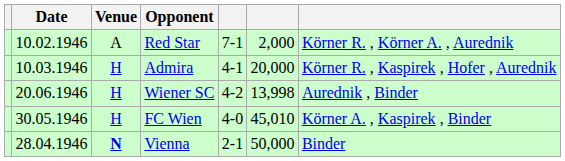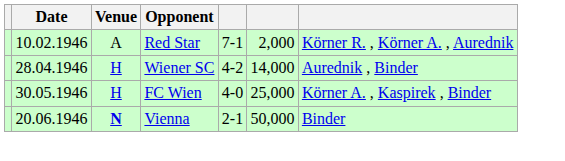- row: 10.03.1946 | H | Admira | 4-1 | 20,000 | Körner R. , Kaspirek , Hofer , Aurednik
Wiener SC | Date: 20.06.1946 -> 28.04.1946
Wiener SC | column 6: 13,998 -> 14,000
FC Wien | column 6: 45,010 -> 25,000
Vienna | Date: 28.04.1946 -> 20.06.1946
